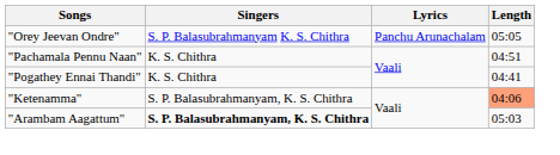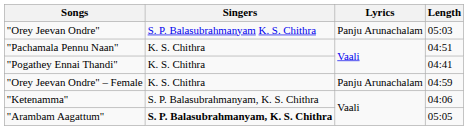"Orey Jeevan Ondre" | Lyrics: Panchu Arunachalam -> Panju Arunachalam
"Orey Jeevan Ondre" | Length: 05:05 -> 05:03
+ row: "Orey Jeevan Ondre" – Female | K. S. Chithra | Panju Arunachalam | 04:59
"Ketenamma" | Length: lightsalmon background -> no background
"Arambam Aagattum" | Length: 05:03 -> 05:05
